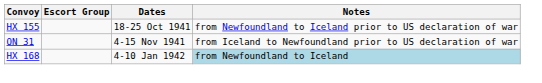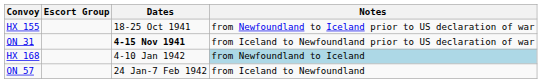ON 31 | Dates: normal -> bold
+ row: ON 57 | 24 Jan-7 Feb 1942 | from Iceland to Newfoundland
